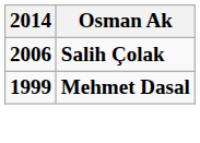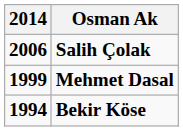+ row: 1994 | Bekir Köse
